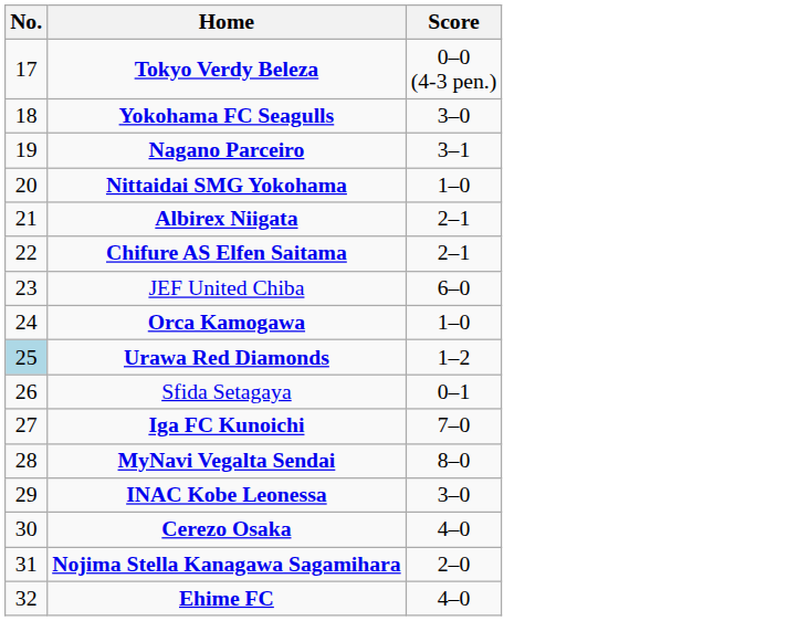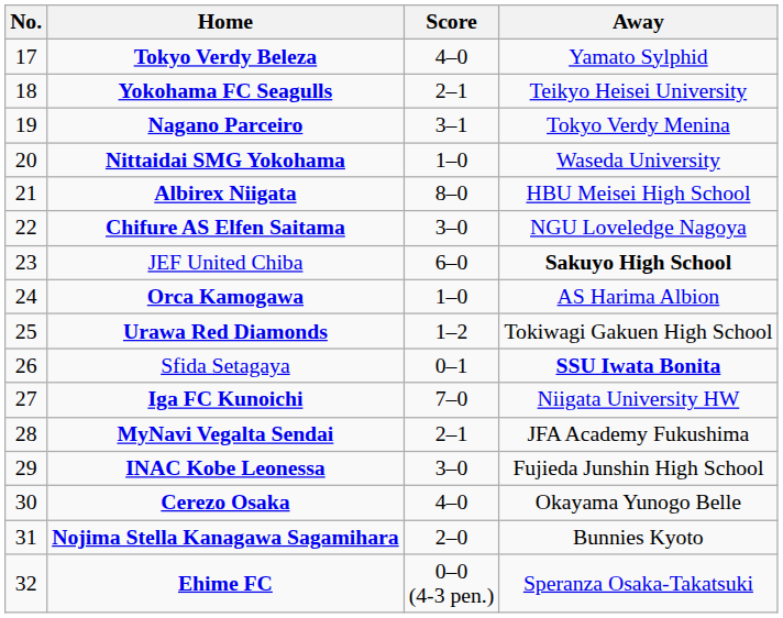+ column: Away | Yamato Sylphid | Teikyo Heisei University | Tokyo Verdy Menina | Waseda University | HBU Meisei High School | NGU Loveledge Nagoya | Sakuyo High School | AS Harima Albion | Tokiwagi Gakuen High School | SSU Iwata Bonita | Niigata University HW | JFA Academy Fukushima | Fujieda Junshin High School | Okayama Yunogo Belle | Bunnies Kyoto | Speranza Osaka-Takatsuki
Tokyo Verdy Beleza | Score: 0–0 (4-3 pen.) -> 4–0
Yokohama FC Seagulls | Score: 3–0 -> 2–1
Albirex Niigata | Score: 2–1 -> 8–0
Chifure AS Elfen Saitama | Score: 2–1 -> 3–0
Urawa Red Diamonds | No.: lightblue background -> no background
MyNavi Vegalta Sendai | Score: 8–0 -> 2–1
Ehime FC | Score: 4–0 -> 0–0 (4-3 pen.)
